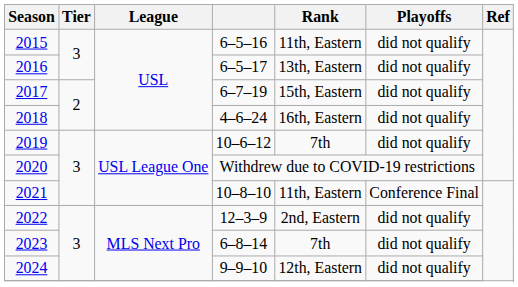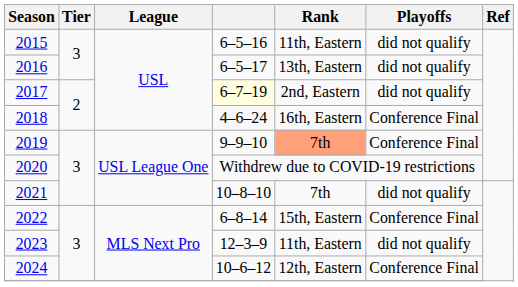2017 | column 4: no background -> lightyellow background
2017 | Rank: 15th, Eastern -> 2nd, Eastern
2018 | Playoffs: did not qualify -> Conference Final
2019 | column 4: 10–6–12 -> 9–9–10
2019 | Rank: no background -> lightsalmon background
2019 | Playoffs: did not qualify -> Conference Final
2021 | Rank: 11th, Eastern -> 7th
2021 | Playoffs: Conference Final -> did not qualify
2022 | column 4: 12–3–9 -> 6–8–14
2022 | Rank: 2nd, Eastern -> 15th, Eastern
2022 | Playoffs: did not qualify -> Conference Final
2023 | column 4: 6–8–14 -> 12–3–9
2023 | Rank: 7th -> 11th, Eastern
2024 | column 4: 9–9–10 -> 10–6–12
2024 | Playoffs: did not qualify -> Conference Final
